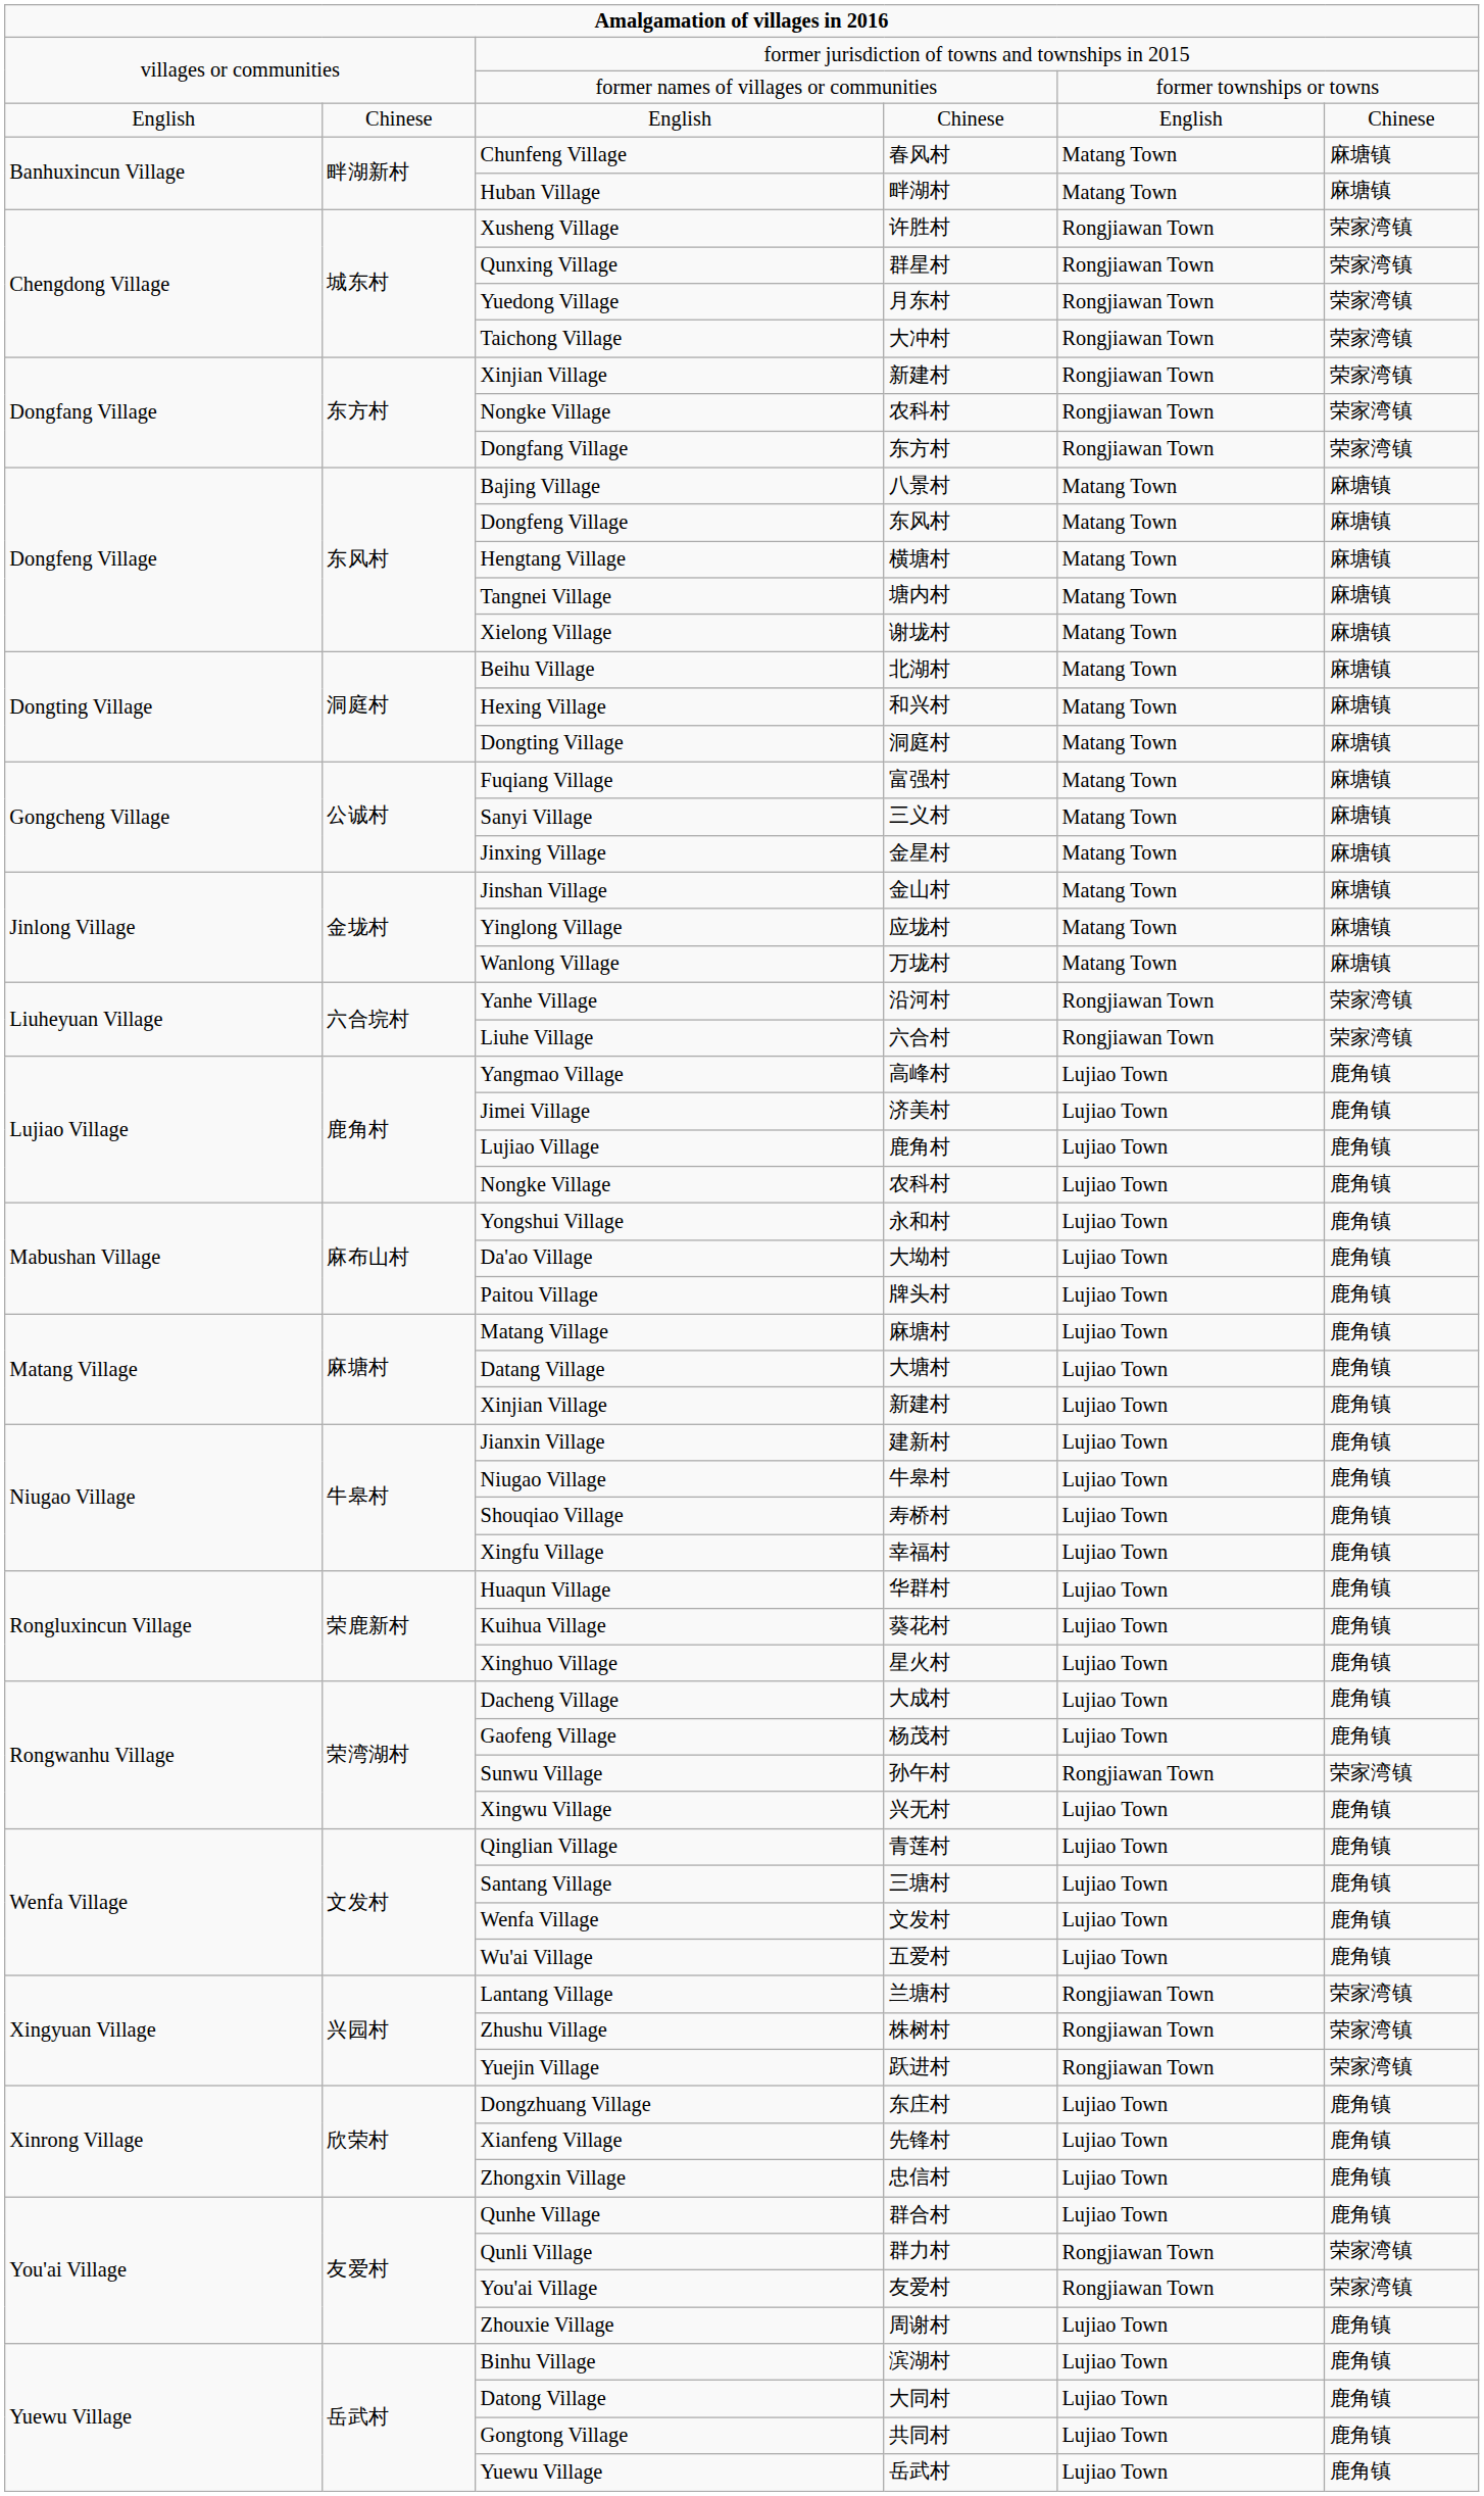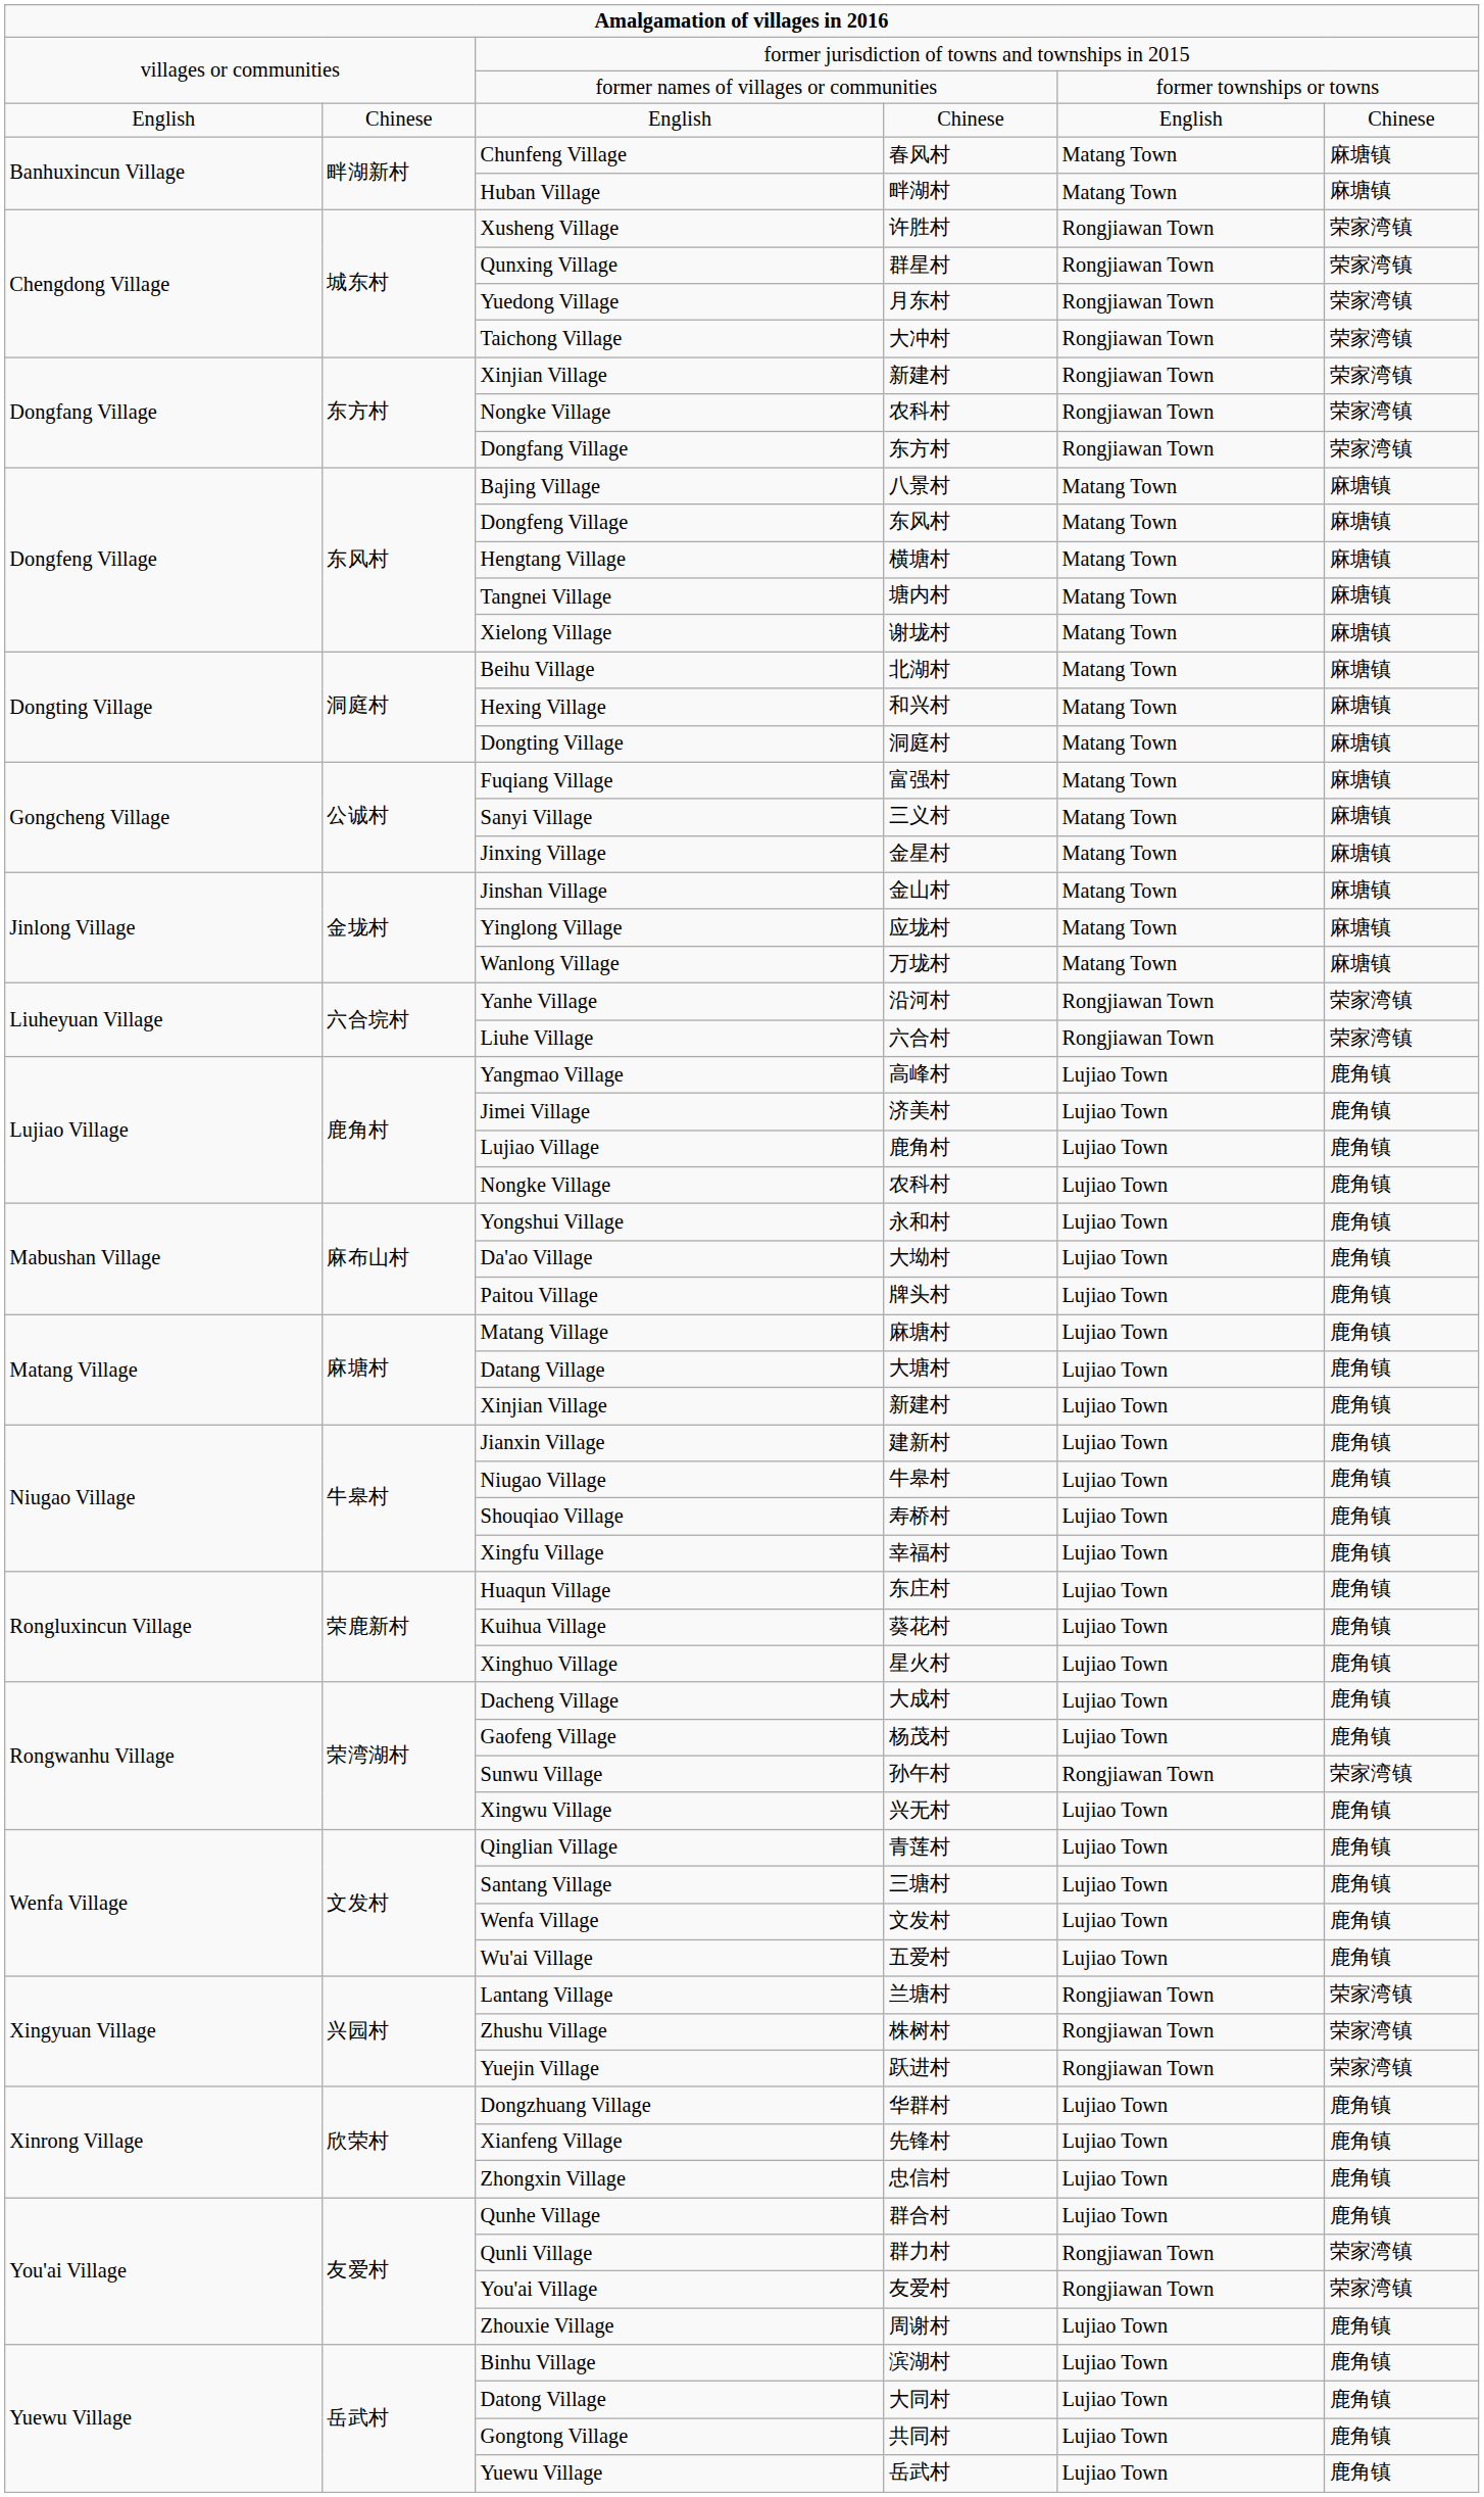Huaqun Village | column 4: 华群村 -> 东庄村
Dongzhuang Village | column 4: 东庄村 -> 华群村
